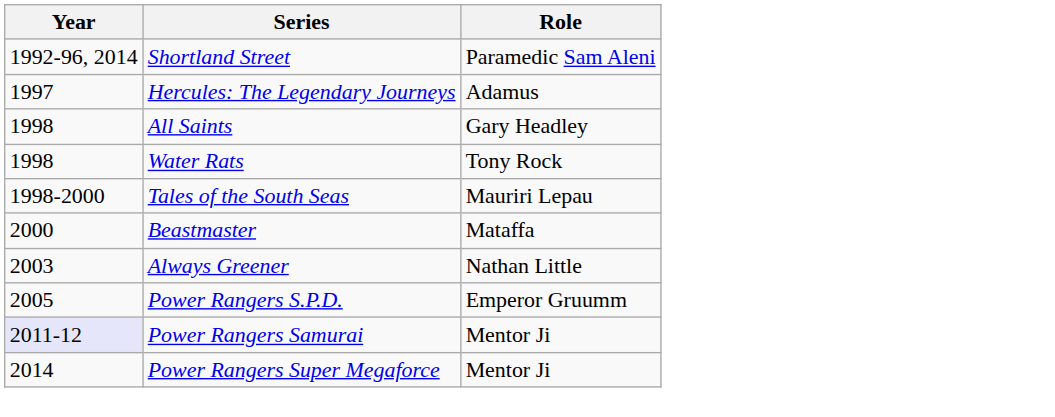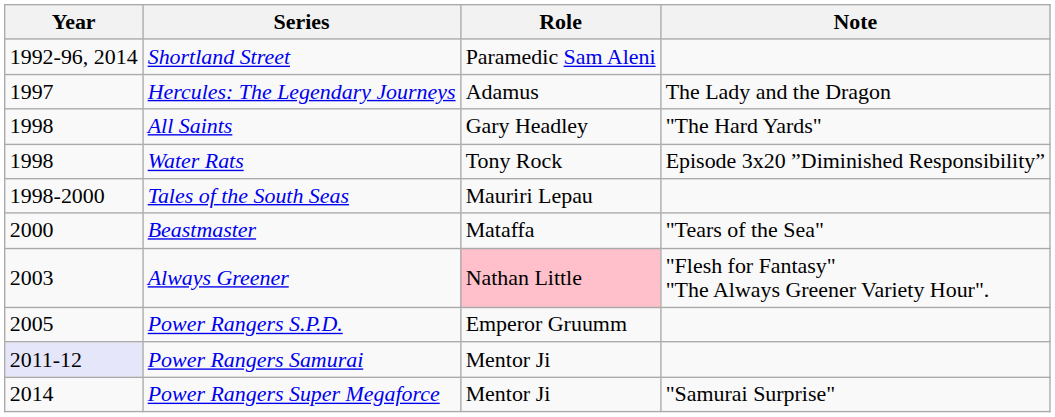+ column: Note | The Lady and the Dragon | "The Hard Yards" | Episode 3x20 ”Diminished Responsibility” | "Tears of the Sea" | "Flesh for Fantasy" "The Always Greener Variety Hour". | "Samurai Surprise"
Always Greener | Role: no background -> pink background
